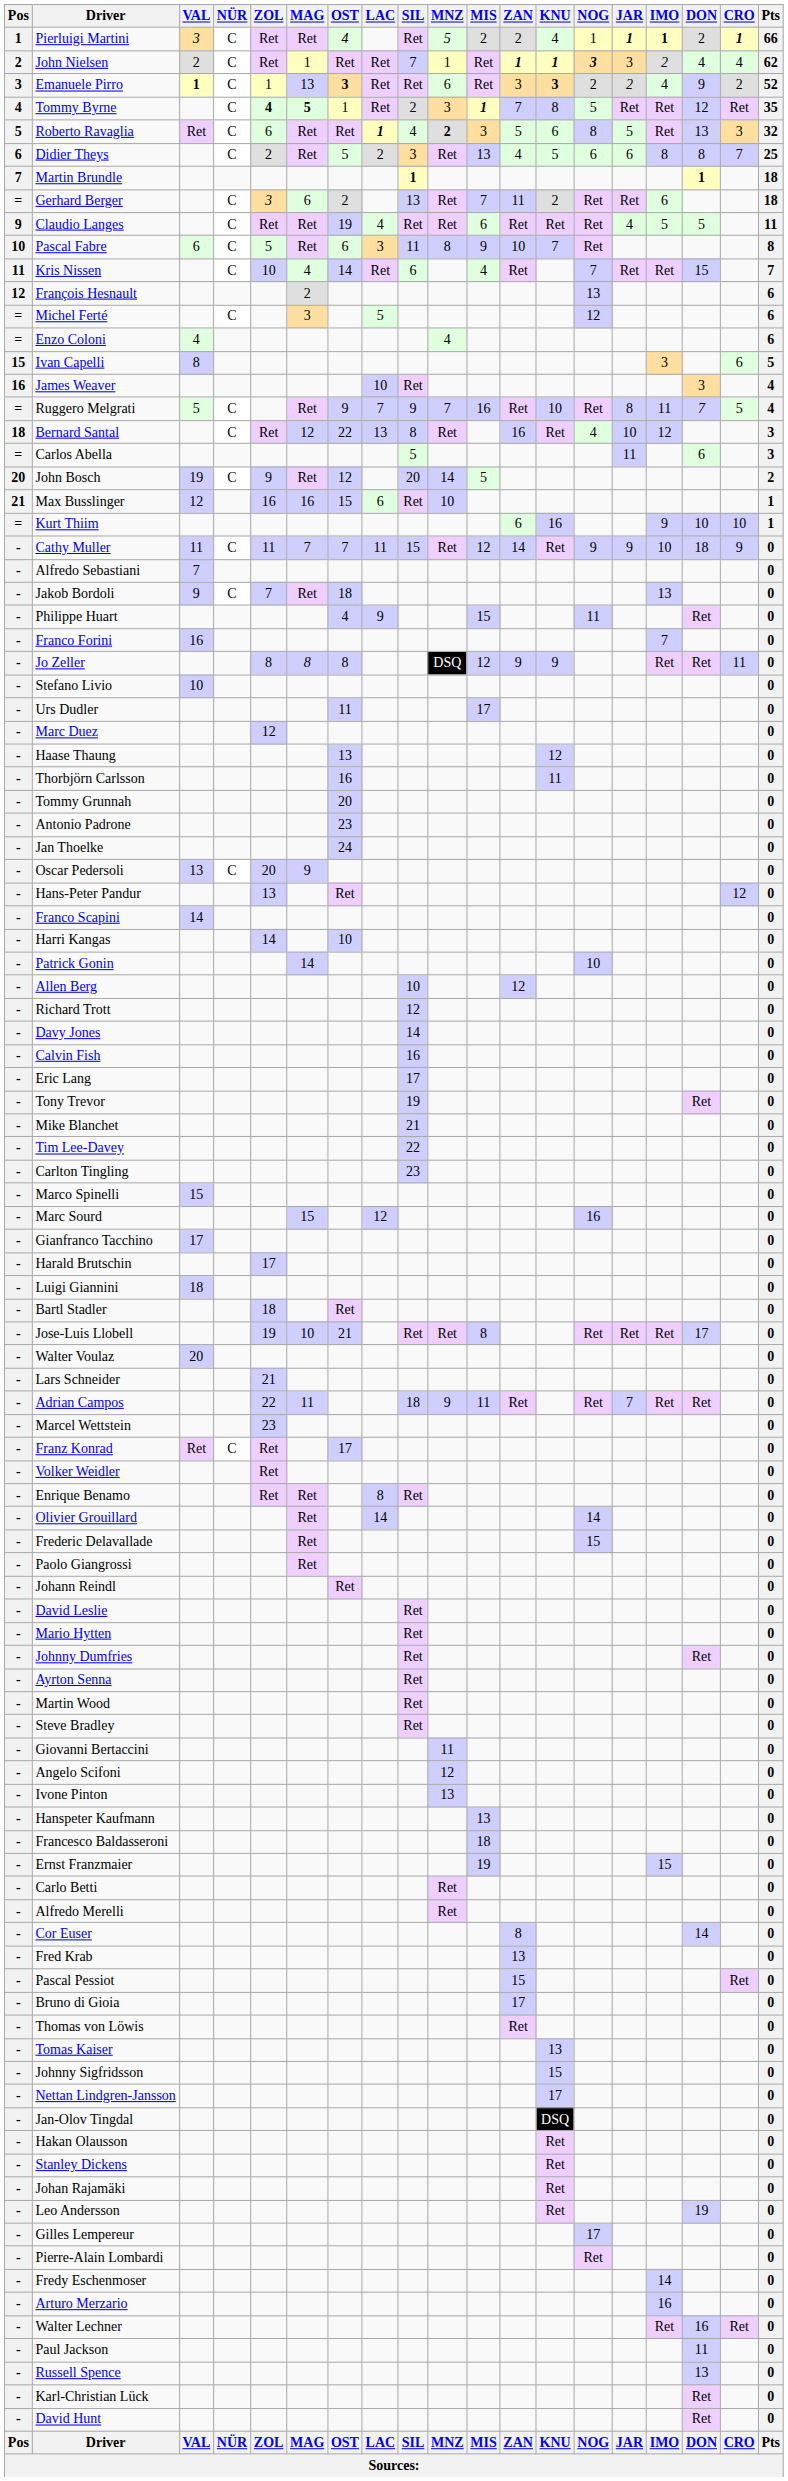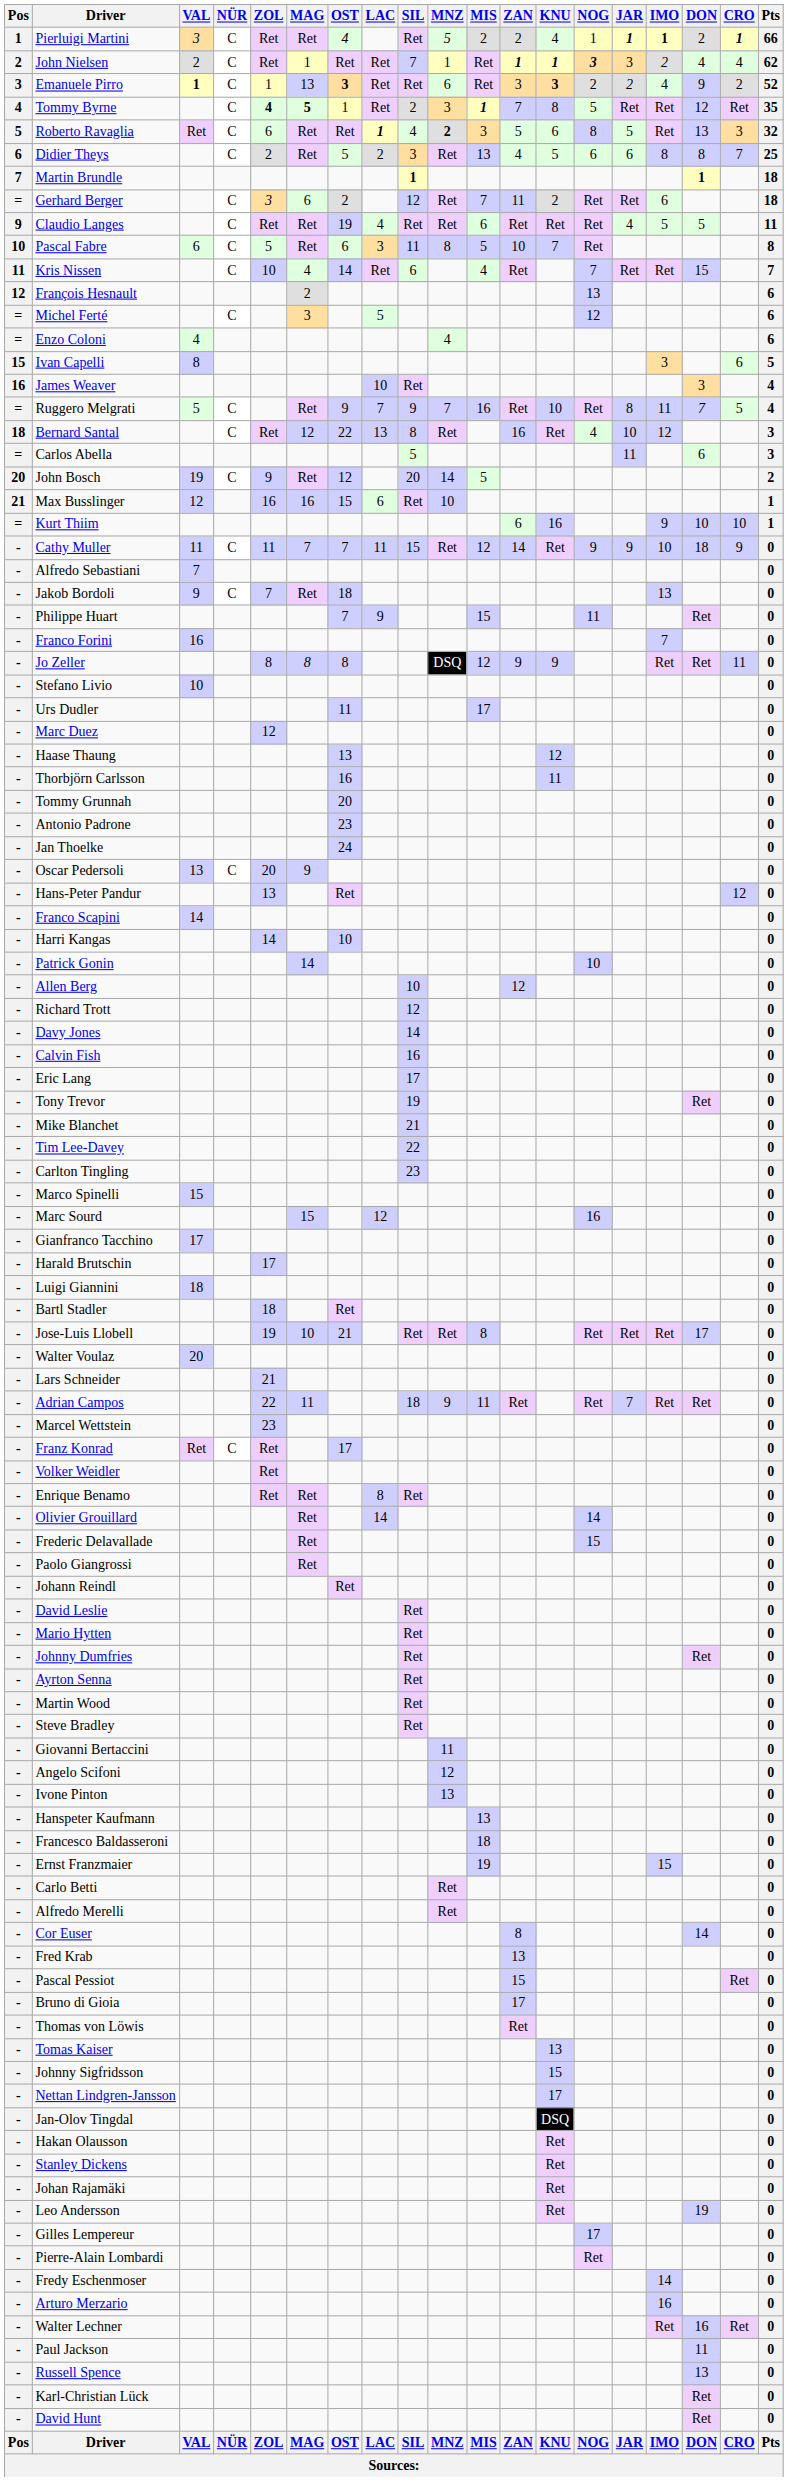Gerhard Berger | SIL: 13 -> 12
Pascal Fabre | MIS: 9 -> 5
Philippe Huart | OST: 4 -> 7
